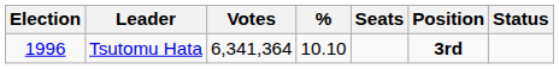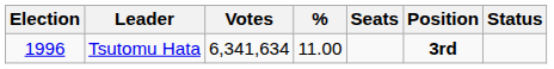Tsutomu Hata | Votes: 6,341,364 -> 6,341,634
Tsutomu Hata | %: 10.10 -> 11.00
